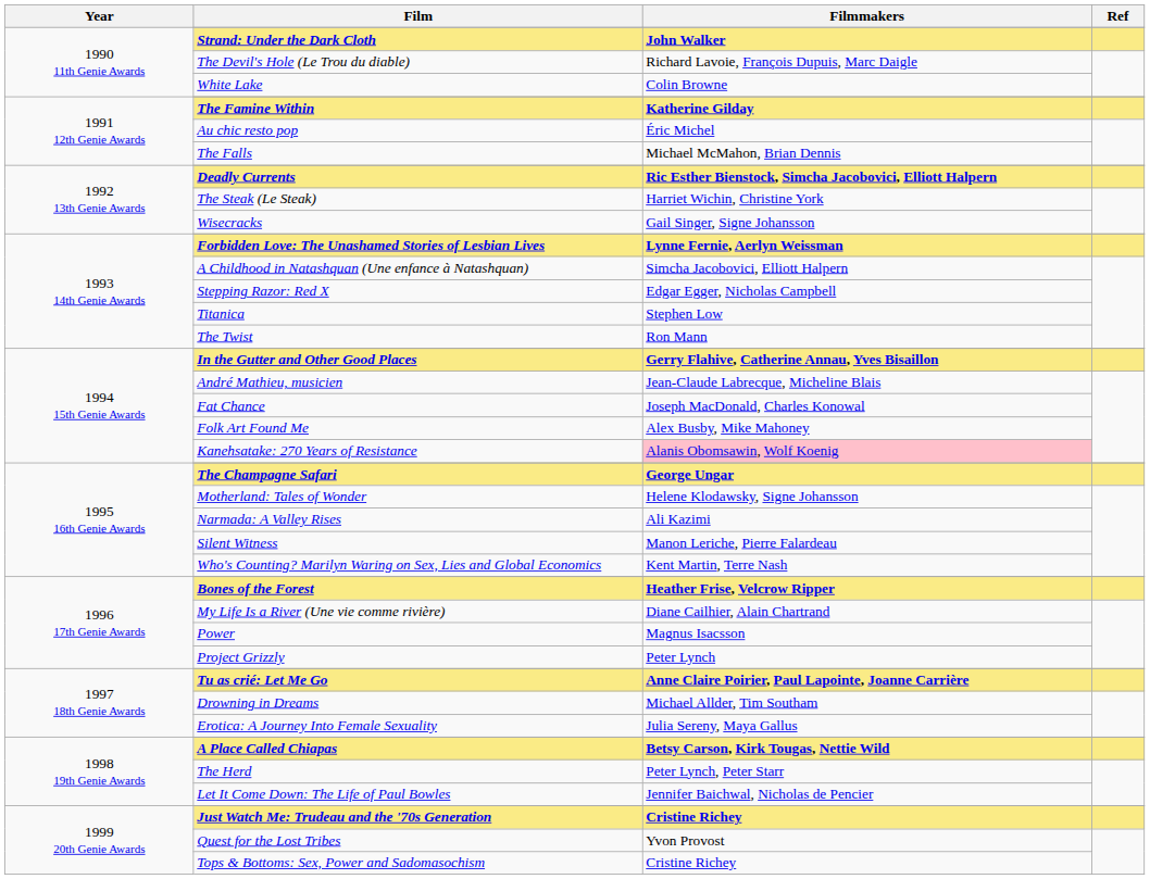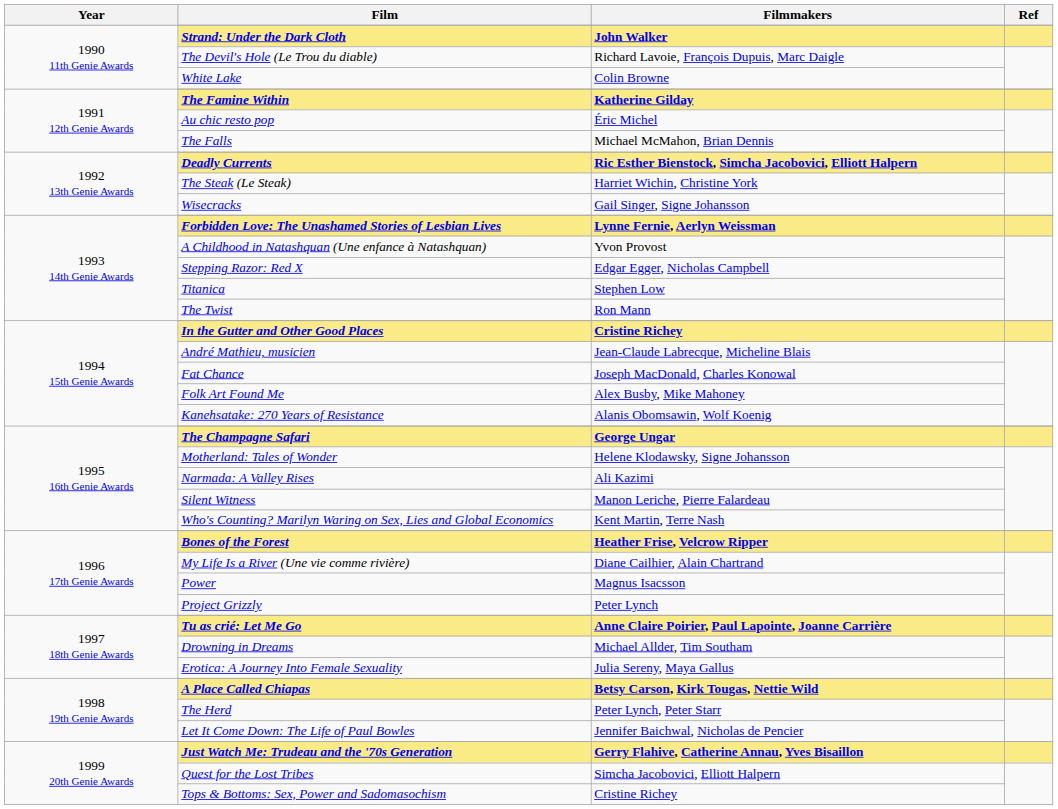A Childhood in Natashquan (Une enfance à Natashquan) | Filmmakers: Simcha Jacobovici, Elliott Halpern -> Yvon Provost
In the Gutter and Other Good Places | Filmmakers: Gerry Flahive, Catherine Annau, Yves Bisaillon -> Cristine Richey
Kanehsatake: 270 Years of Resistance | Filmmakers: pink background -> no background
Just Watch Me: Trudeau and the '70s Generation | Filmmakers: Cristine Richey -> Gerry Flahive, Catherine Annau, Yves Bisaillon
Quest for the Lost Tribes | Filmmakers: Yvon Provost -> Simcha Jacobovici, Elliott Halpern
